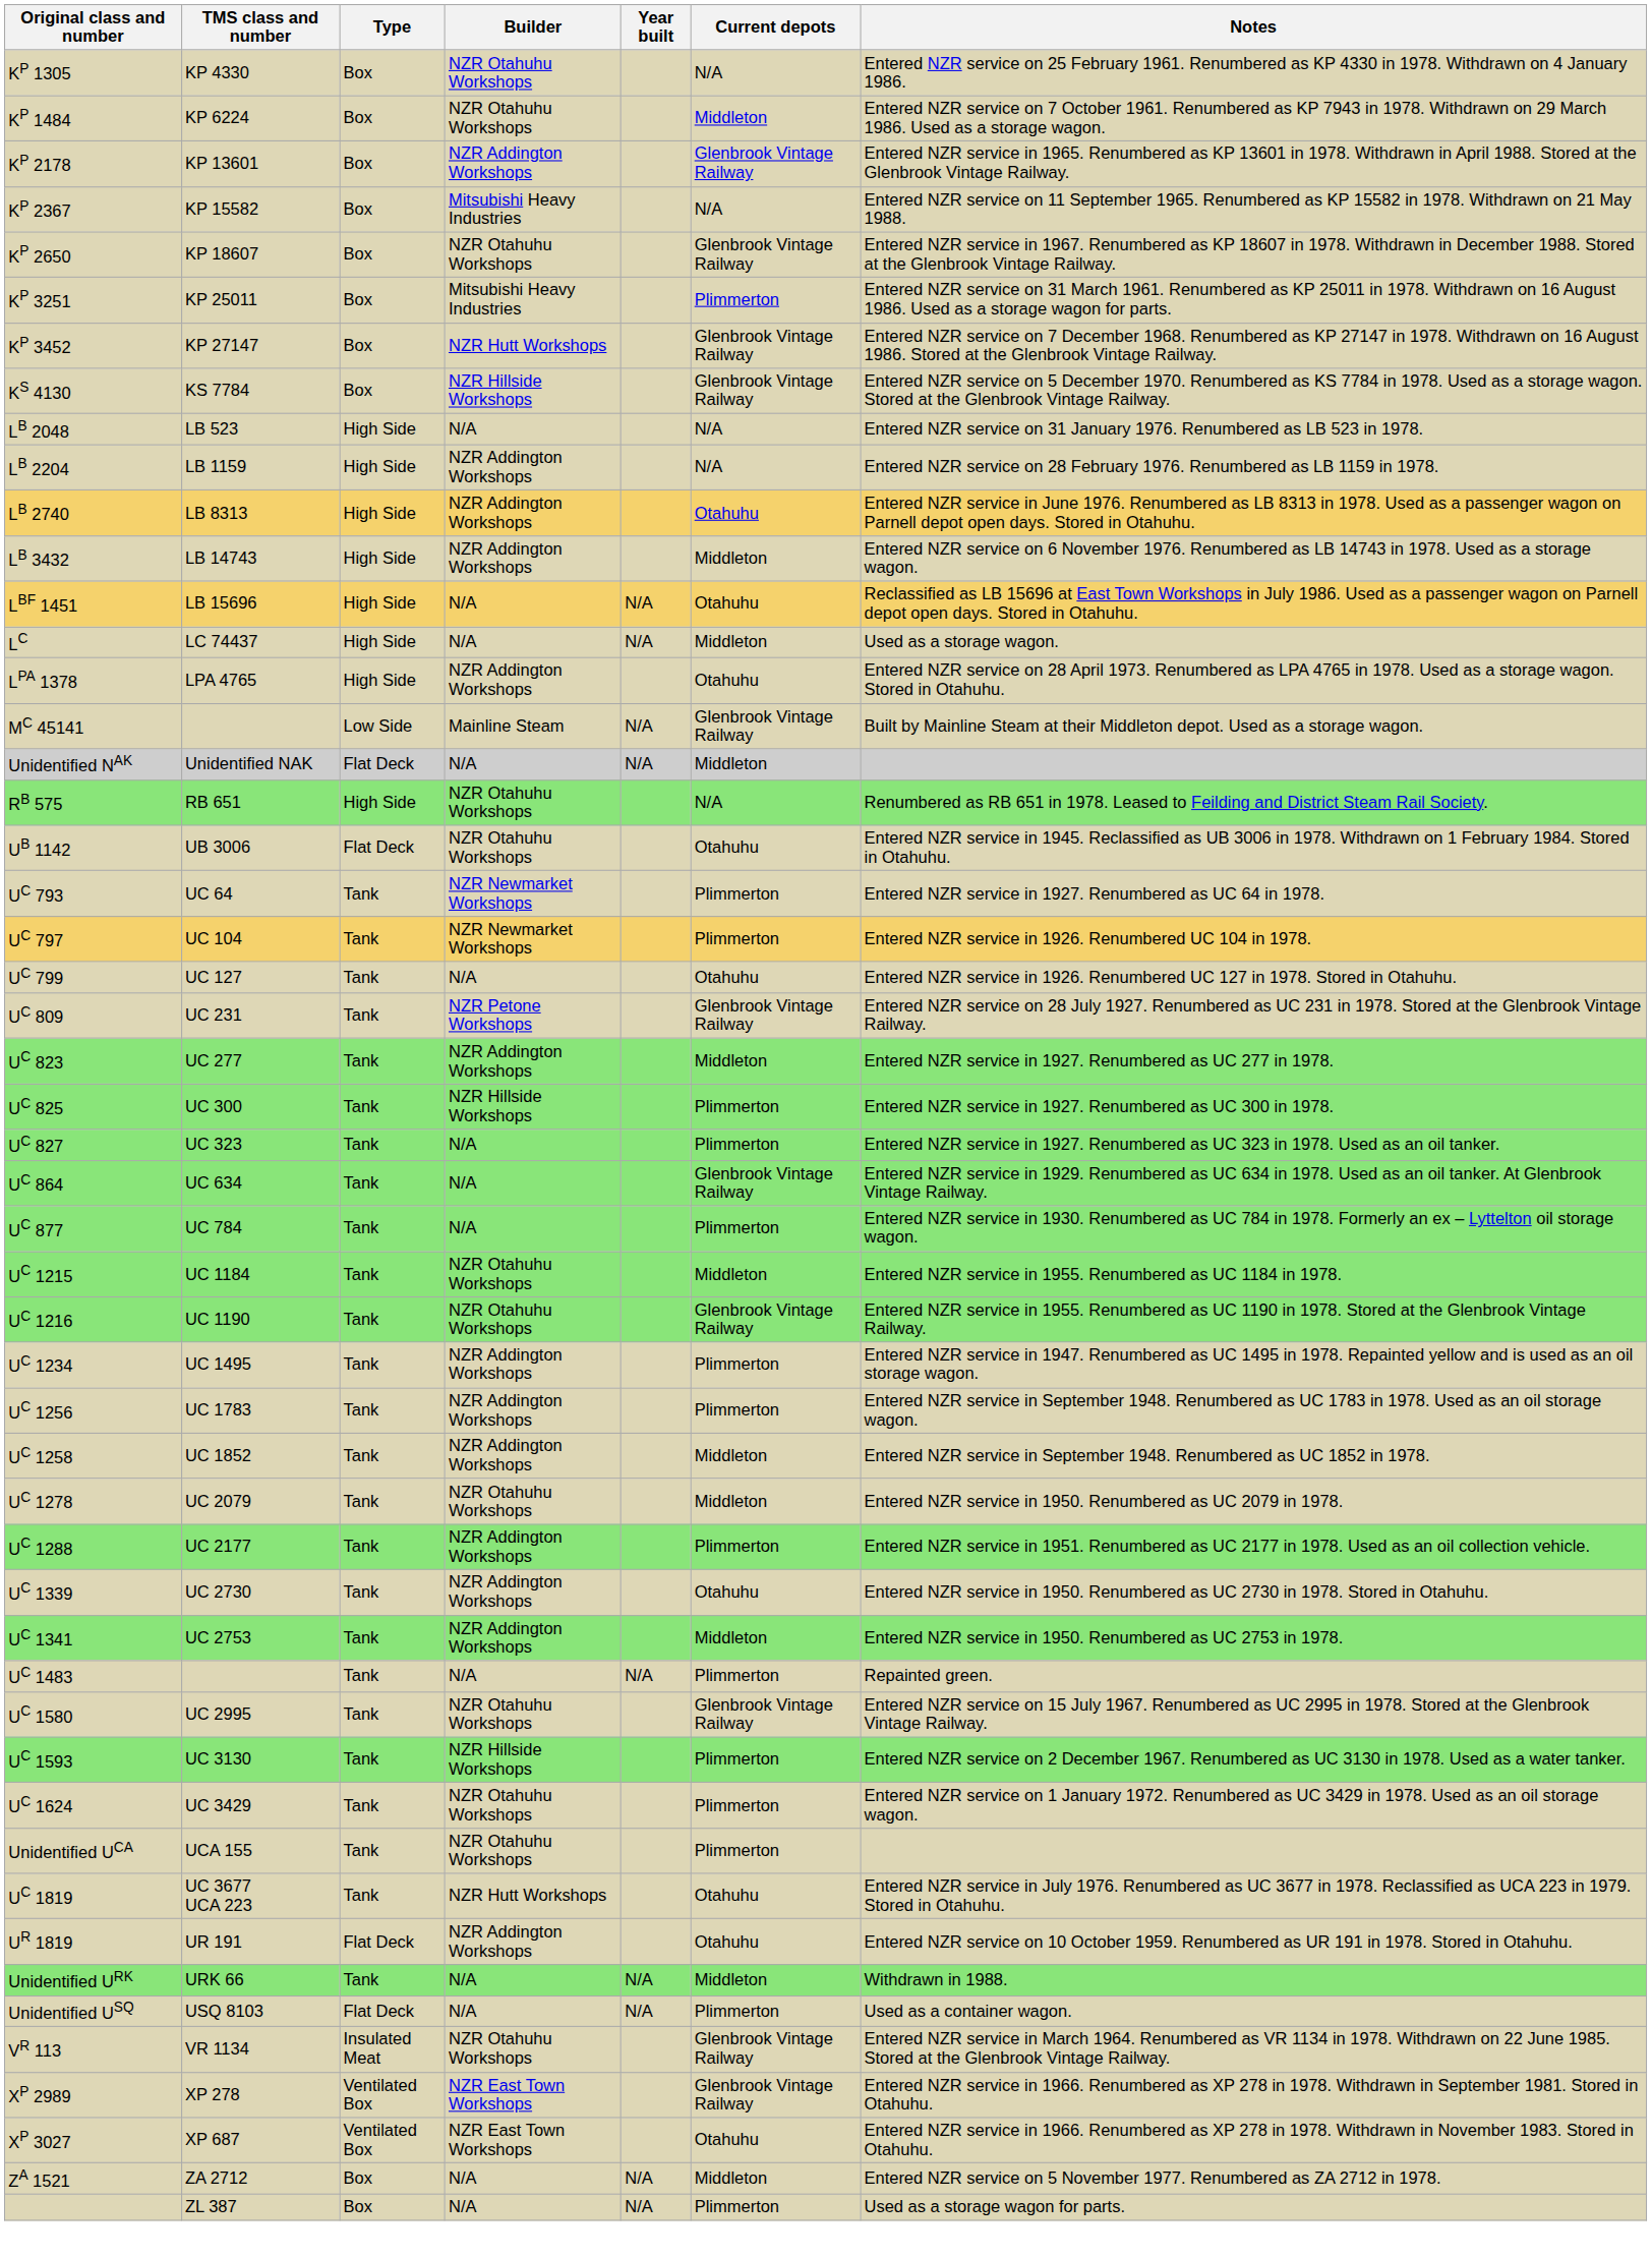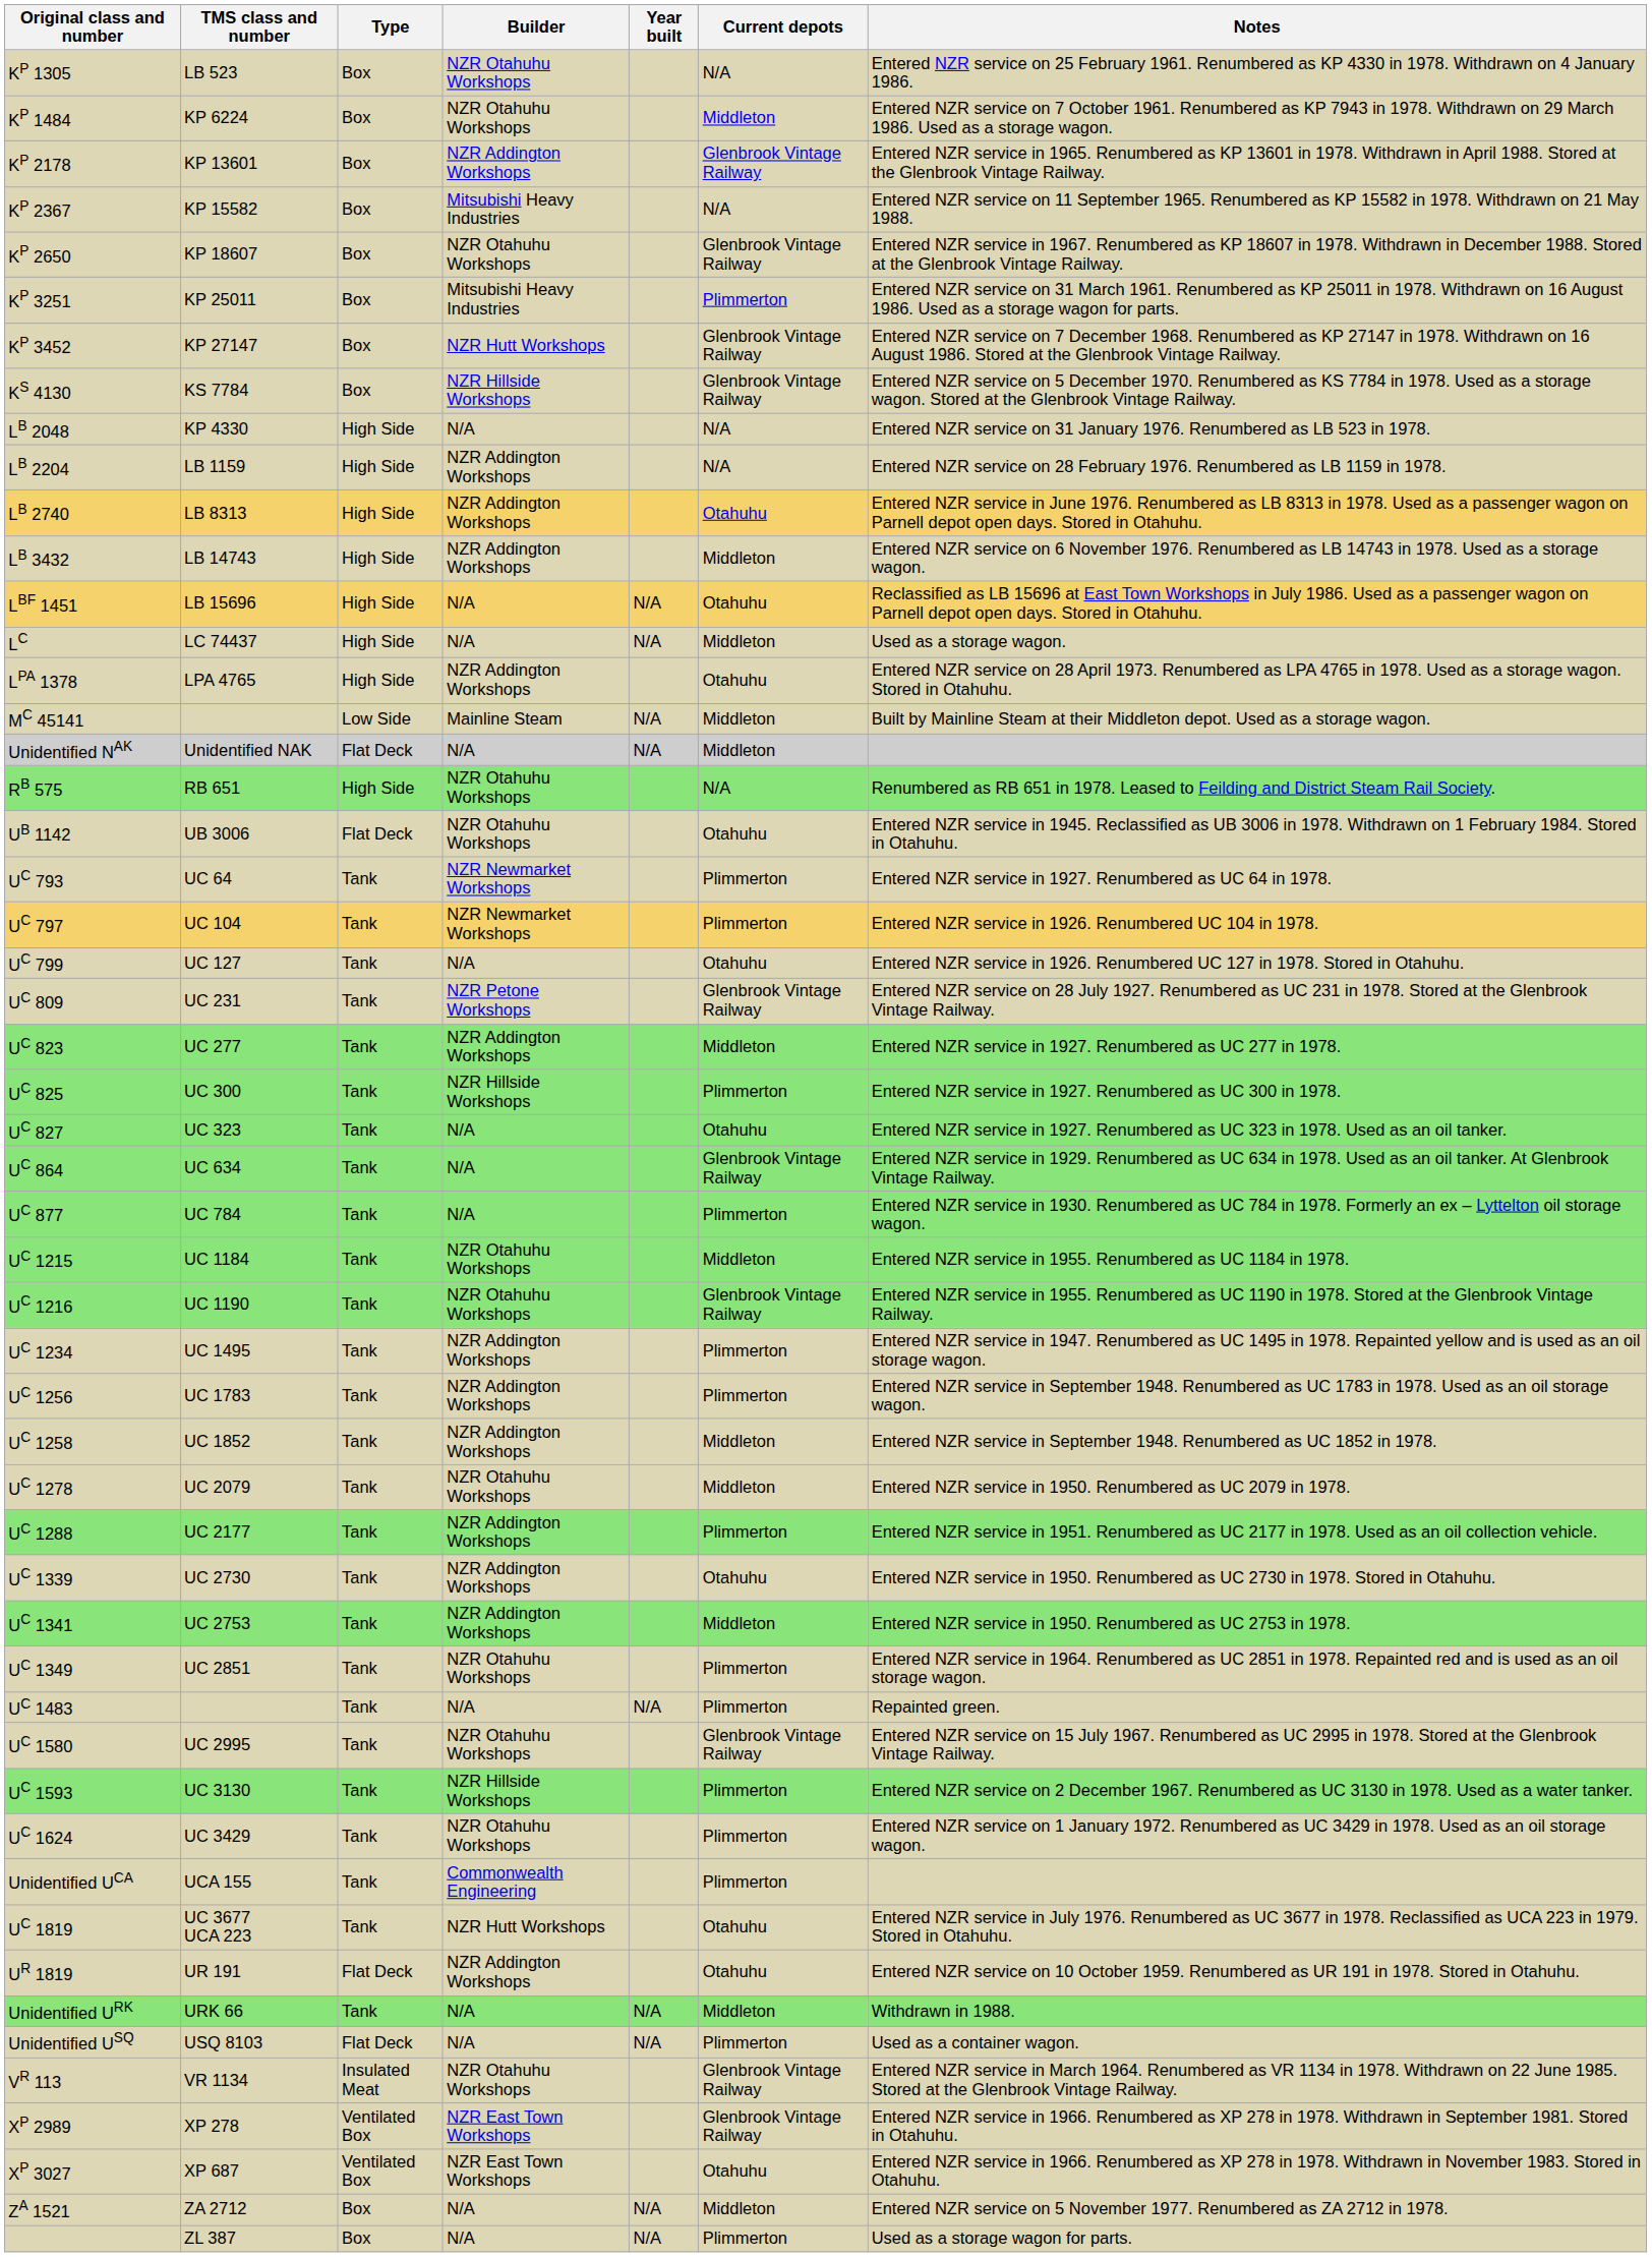KP 1305 | TMS class and number: KP 4330 -> LB 523
LB 2048 | TMS class and number: LB 523 -> KP 4330
MC 45141 | Current depots: Glenbrook Vintage Railway -> Middleton
UC 827 | Current depots: Plimmerton -> Otahuhu
+ row: UC 1349 | UC 2851 | Tank | NZR Otahuhu Workshops | Plimmerton | Entered NZR service in 1964. Renumbered as UC 2851 in 1978. Repainted red and is used as an oil storage wagon.
Unidentified UCA | Builder: NZR Otahuhu Workshops -> Commonwealth Engineering
